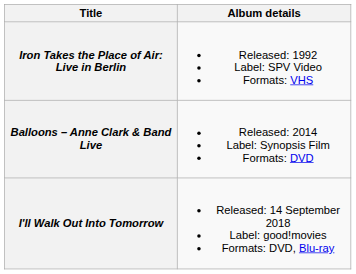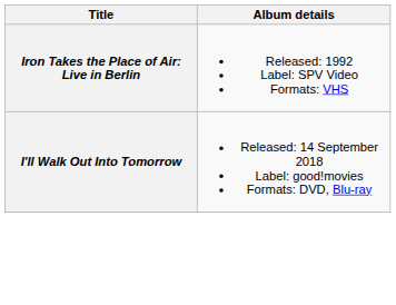- row: Balloons – Anne Clark & Band Live | Released: 2014 Label: Synopsis Film Formats: DVD
